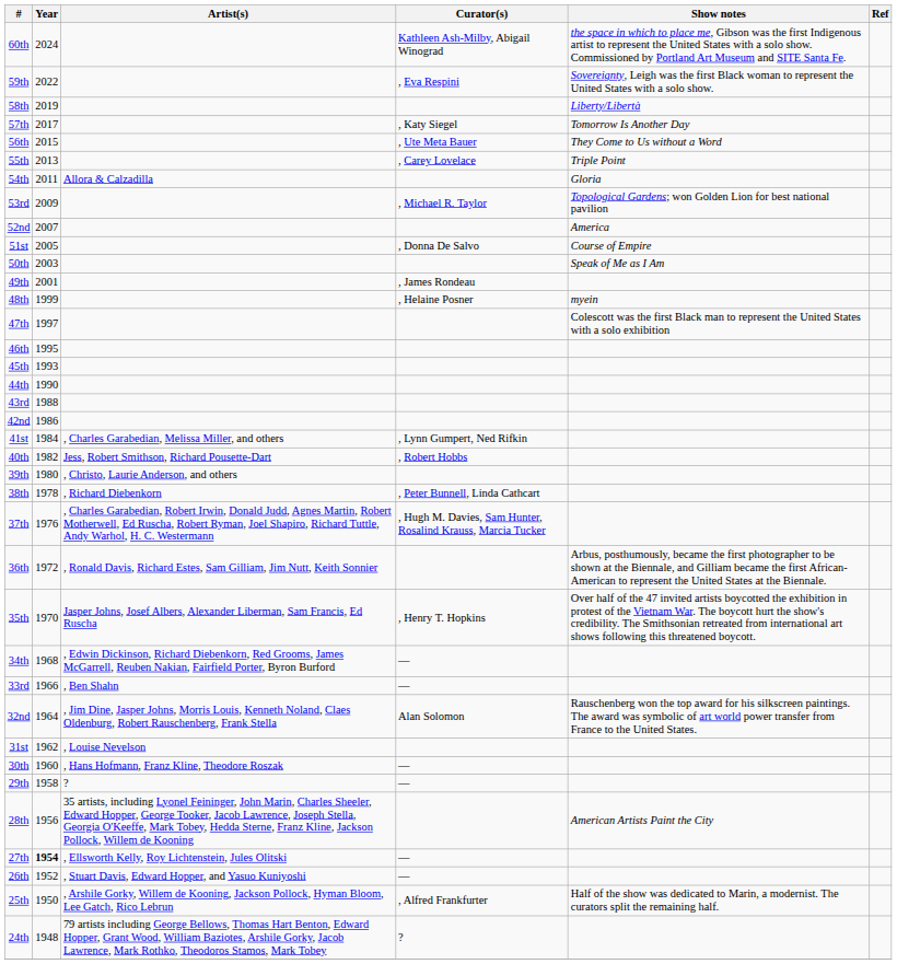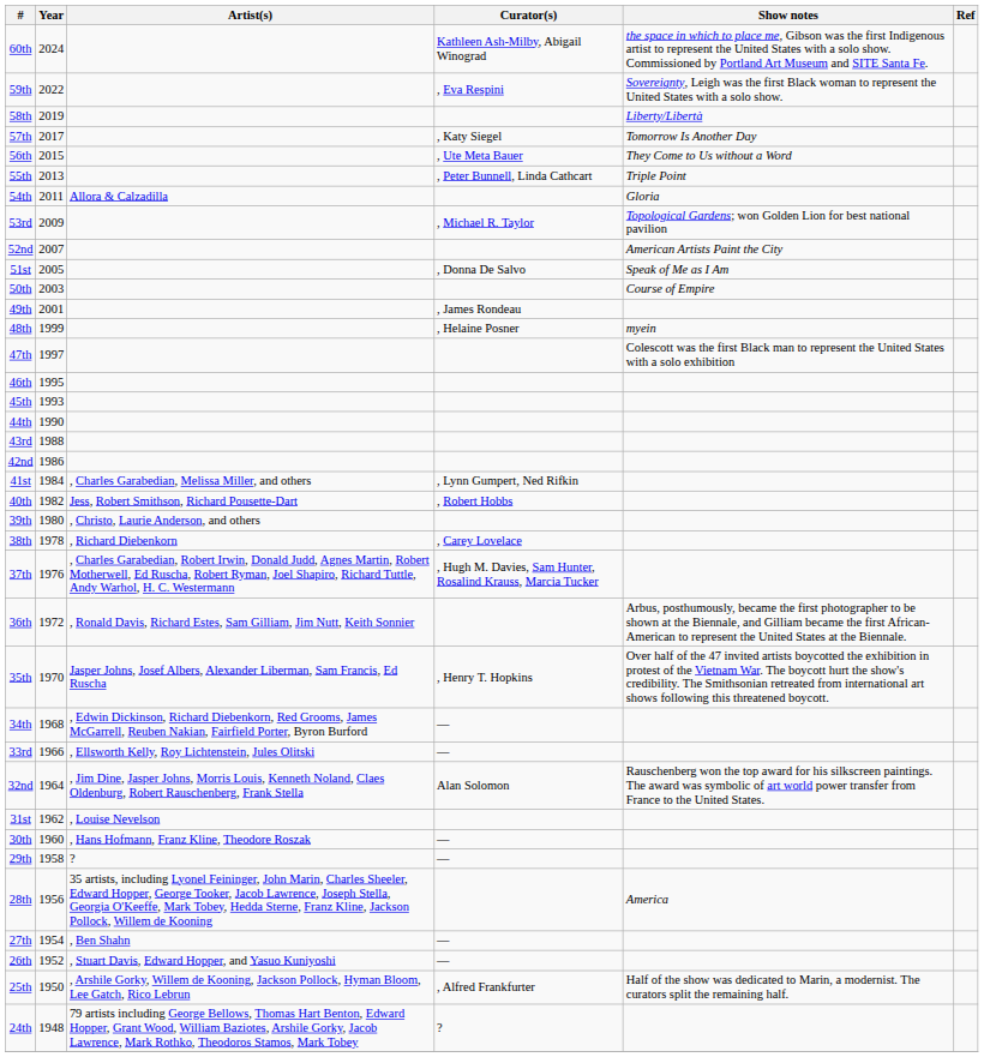55th | Curator(s): , Carey Lovelace -> , Peter Bunnell, Linda Cathcart
52nd | Show notes: America -> American Artists Paint the City
51st | Show notes: Course of Empire -> Speak of Me as I Am
50th | Show notes: Speak of Me as I Am -> Course of Empire
38th | Curator(s): , Peter Bunnell, Linda Cathcart -> , Carey Lovelace
33rd | Artist(s): , Ben Shahn -> , Ellsworth Kelly, Roy Lichtenstein, Jules Olitski
28th | Show notes: American Artists Paint the City -> America
27th | Year: bold -> normal
27th | Artist(s): , Ellsworth Kelly, Roy Lichtenstein, Jules Olitski -> , Ben Shahn
